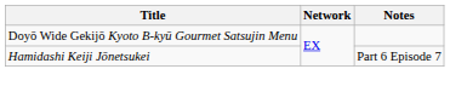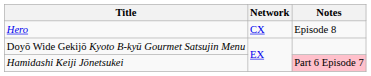+ row: Hero | CX | Episode 8
Hamidashi Keiji Jōnetsukei | Notes: no background -> pink background
